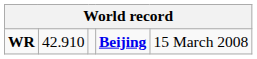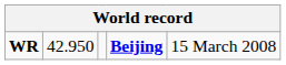WR | column 2: 42.910 -> 42.950
